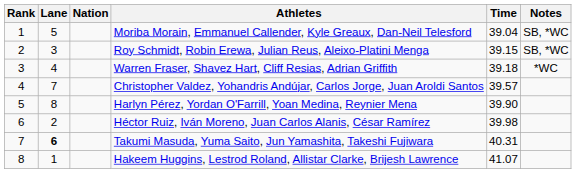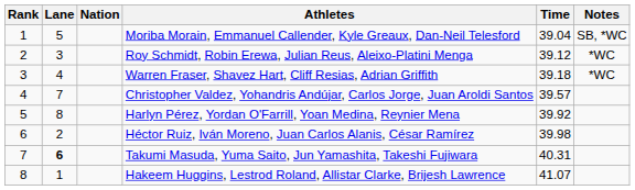Roy Schmidt, Robin Erewa, Julian Reus, Aleixo-Platini Menga | Time: 39.15 -> 39.12
Roy Schmidt, Robin Erewa, Julian Reus, Aleixo-Platini Menga | Notes: SB, *WC -> *WC
Harlyn Pérez, Yordan O'Farrill, Yoan Medina, Reynier Mena | Time: 39.90 -> 39.92
